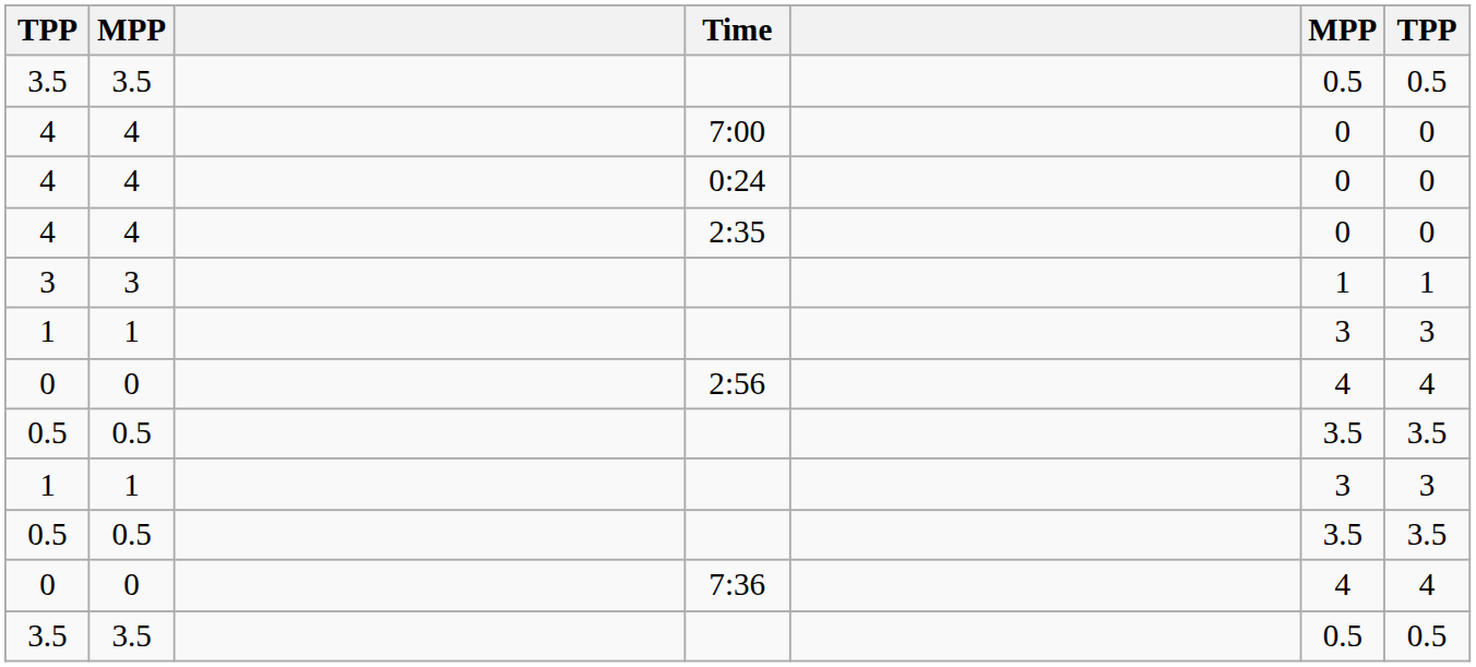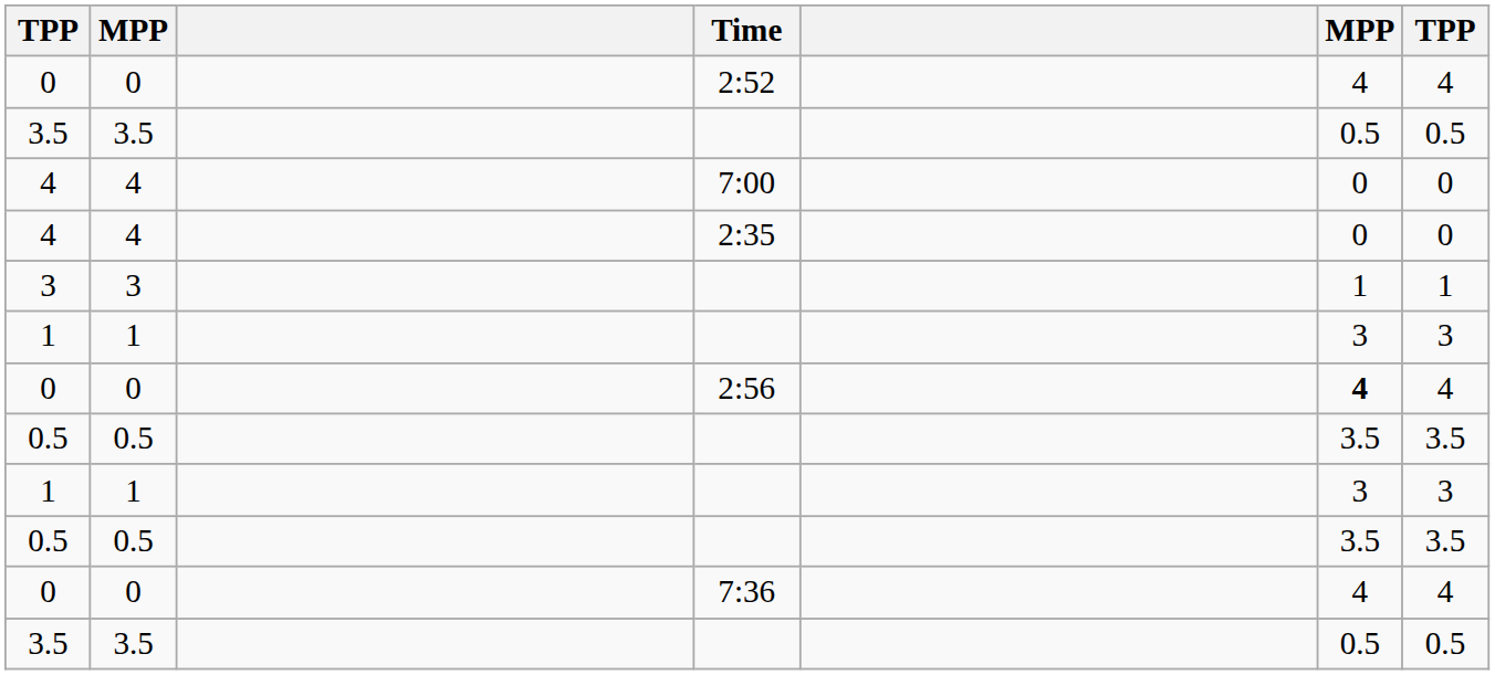+ row: 0 | 0 | 2:52 | 4 | 4
- row: 4 | 4 | 0:24 | 0 | 0
2:56 | column 6: normal -> bold
